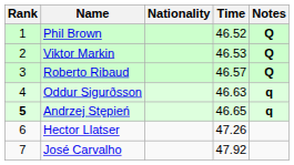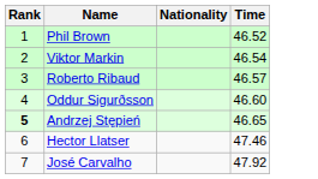- column: Notes | Q | Q | Q | q | q
Viktor Markin | Time: 46.53 -> 46.54
Oddur Sigurðsson | Time: 46.63 -> 46.60
Hector Llatser | Time: 47.26 -> 47.46
